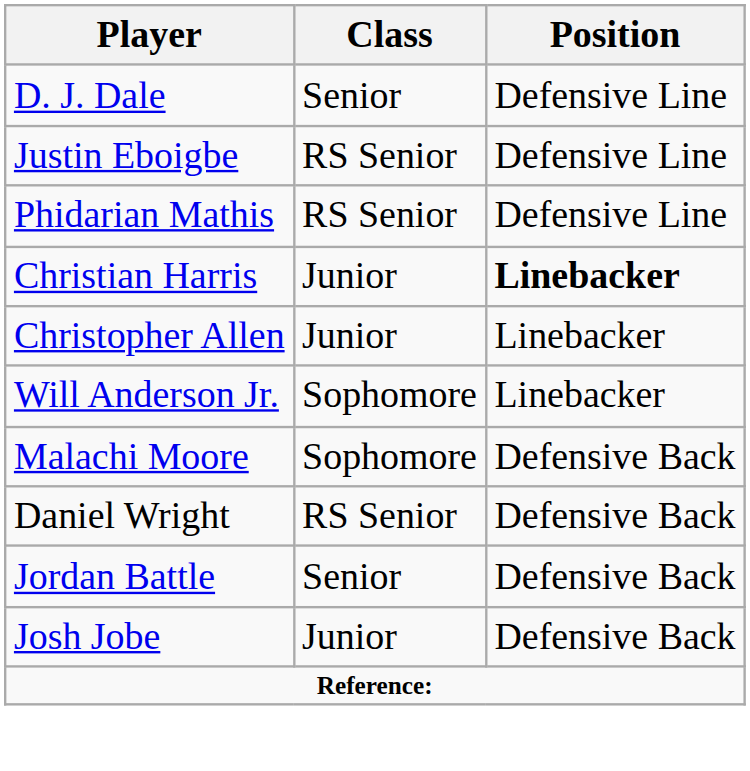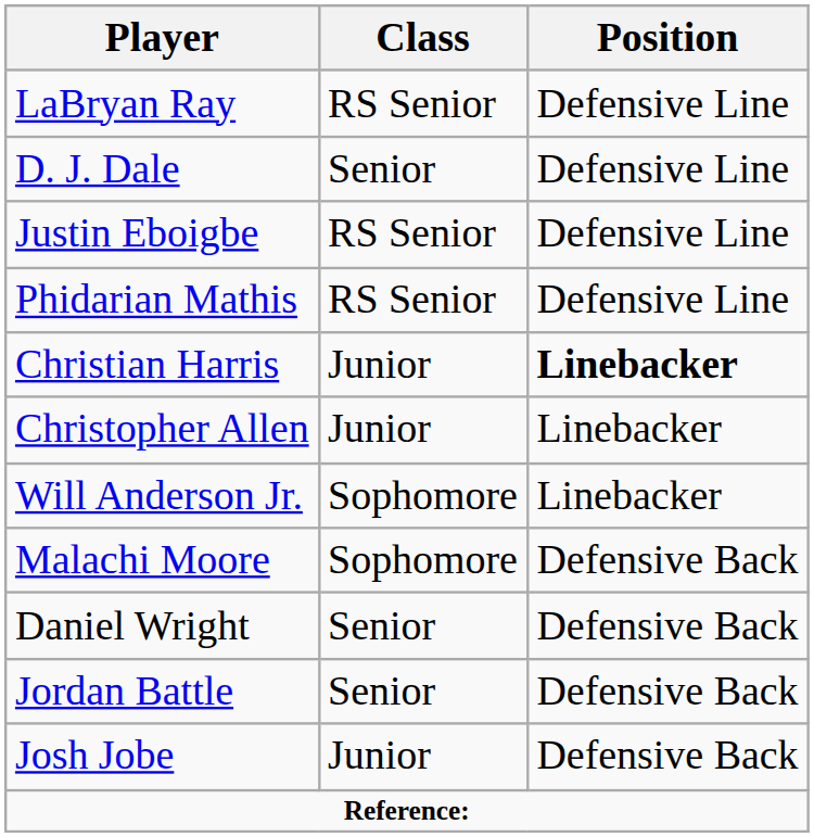+ row: LaBryan Ray | RS Senior | Defensive Line
Daniel Wright | Class: RS Senior -> Senior
